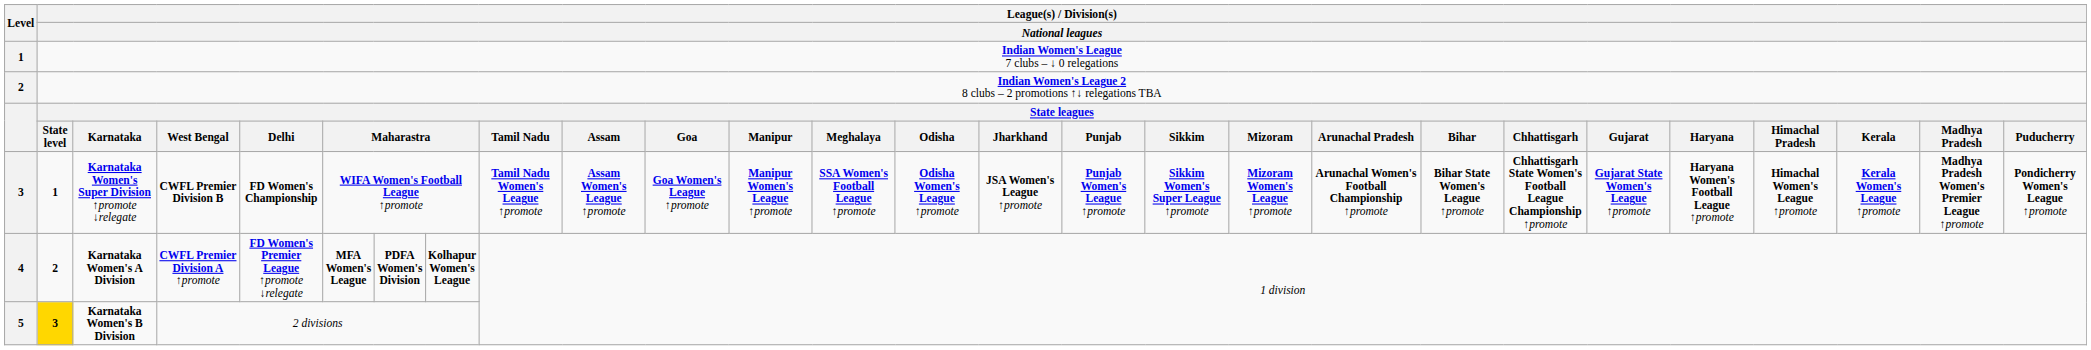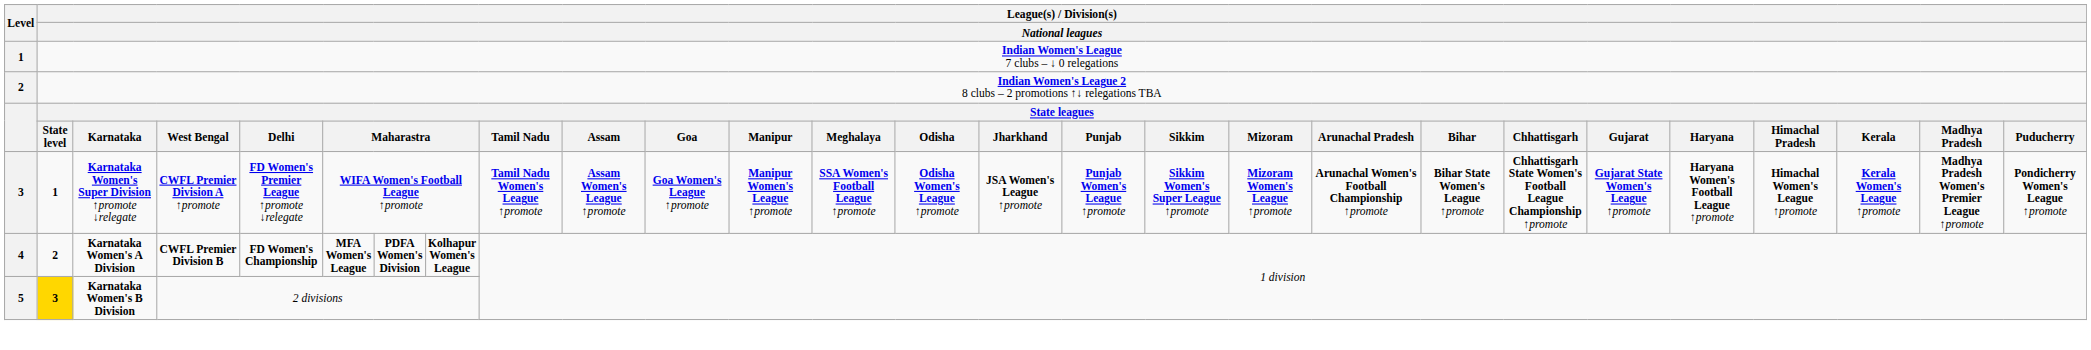Karnataka Women's Super Division ↑promote ↓relegate | column 4: CWFL Premier Division B -> CWFL Premier Division A ↑promote
Karnataka Women's Super Division ↑promote ↓relegate | column 5: FD Women's Championship -> FD Women's Premier League ↑promote ↓relegate
Karnataka Women's A Division | column 4: CWFL Premier Division A ↑promote -> CWFL Premier Division B
Karnataka Women's A Division | column 5: FD Women's Premier League ↑promote ↓relegate -> FD Women's Championship
